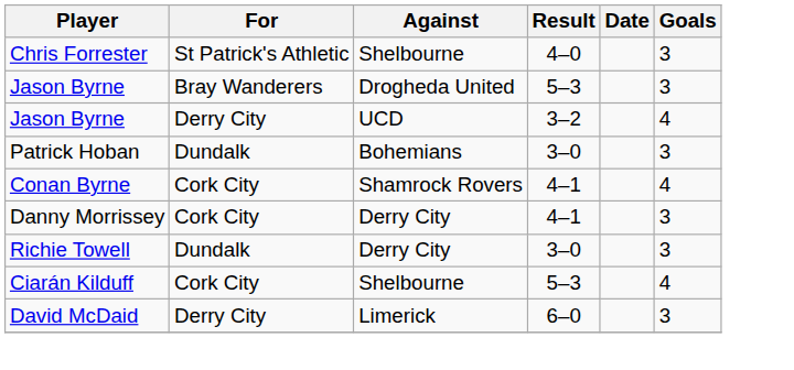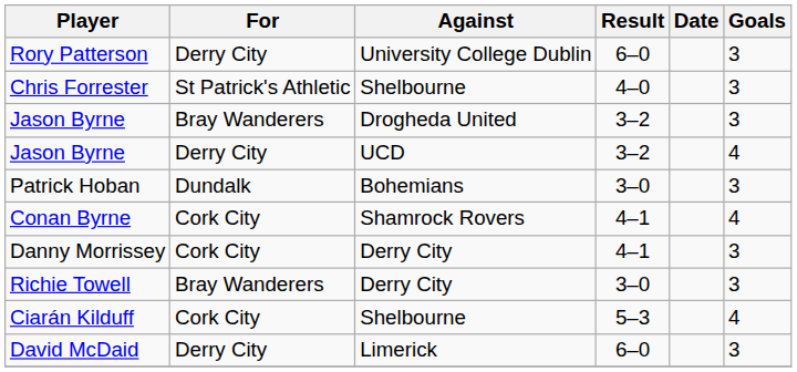+ row: Rory Patterson | Derry City | University College Dublin | 6–0 | 3
Jason Byrne / Drogheda United | Result: 5–3 -> 3–2
Richie Towell | For: Dundalk -> Bray Wanderers
